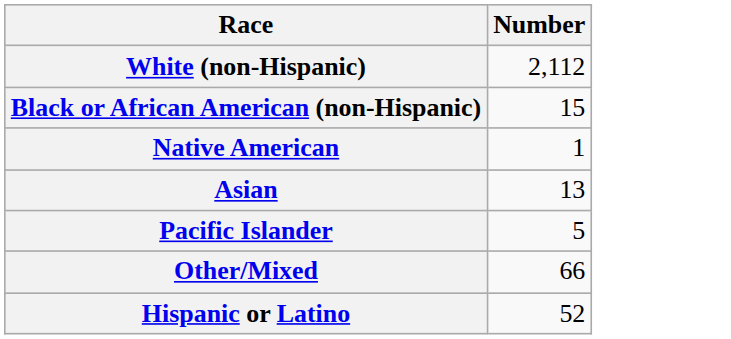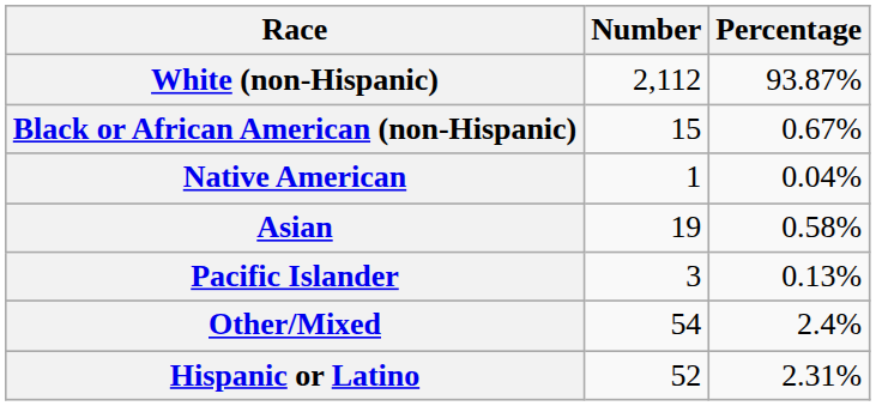+ column: Percentage | 93.87% | 0.67% | 0.04% | 0.58% | 0.13% | 2.4% | 2.31%
Asian | Number: 13 -> 19
Pacific Islander | Number: 5 -> 3
Other/Mixed | Number: 66 -> 54
